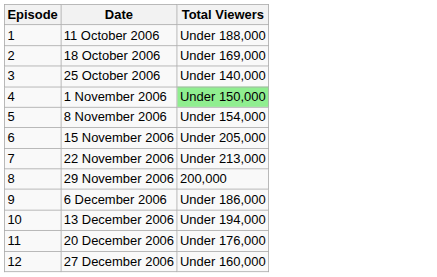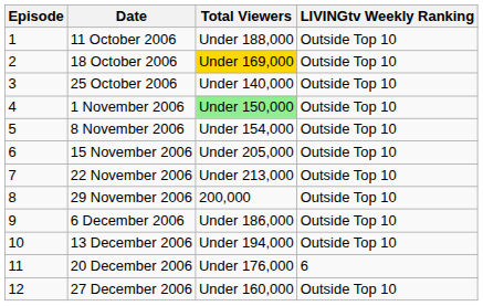+ column: LIVINGtv Weekly Ranking | Outside Top 10 | Outside Top 10 | Outside Top 10 | Outside Top 10 | Outside Top 10 | Outside Top 10 | Outside Top 10 | Outside Top 10 | Outside Top 10 | Outside Top 10 | 6 | Outside Top 10
18 October 2006 | Total Viewers: no background -> gold background
